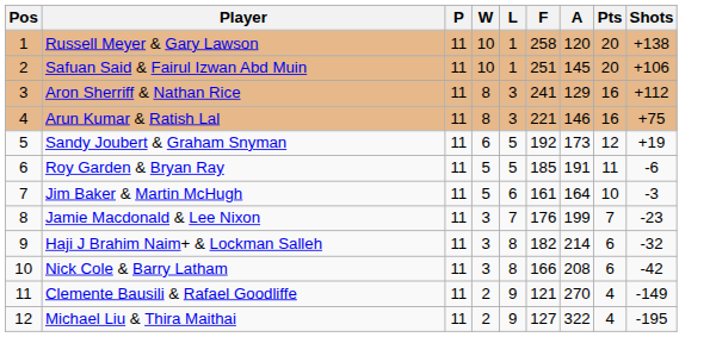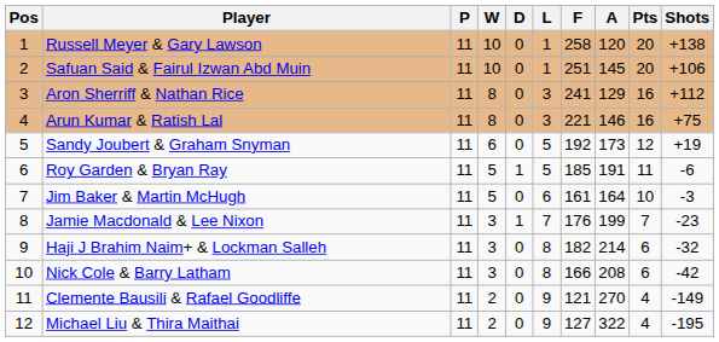+ column: D | 0 | 0 | 0 | 0 | 0 | 1 | 0 | 1 | 0 | 0 | 0 | 0
